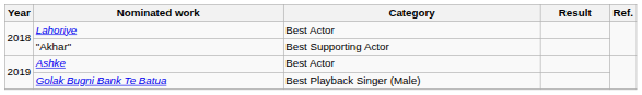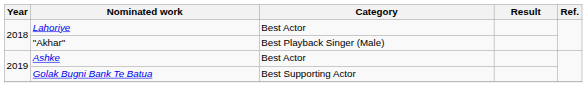"Akhar" | Category: Best Supporting Actor -> Best Playback Singer (Male)
Golak Bugni Bank Te Batua | Category: Best Playback Singer (Male) -> Best Supporting Actor
